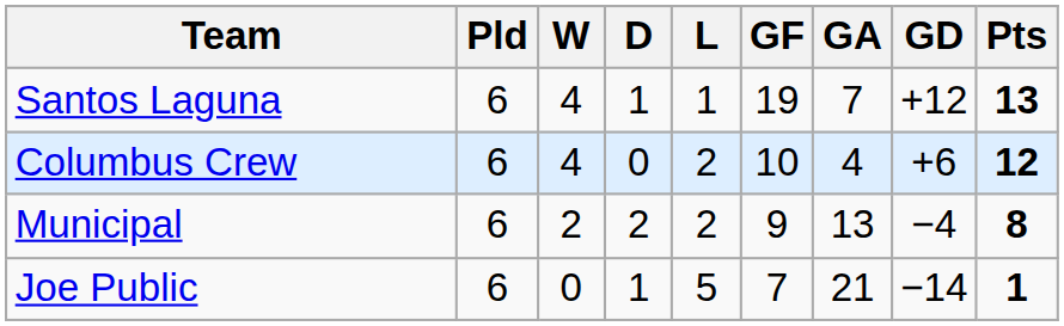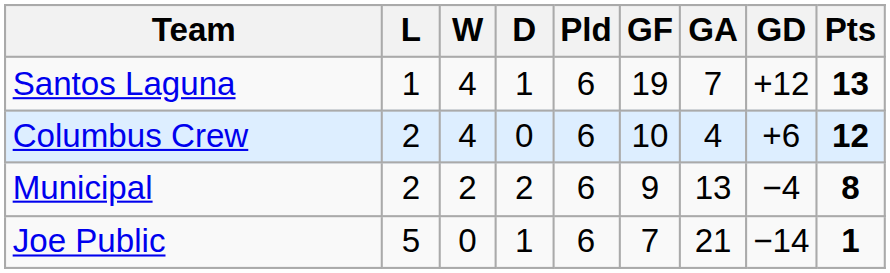columns swapped: Pld <-> L
